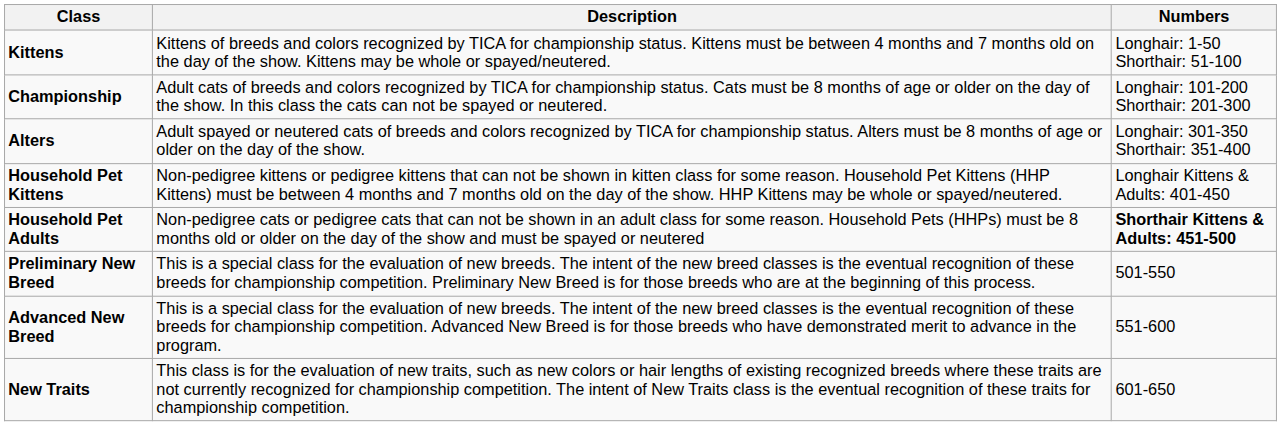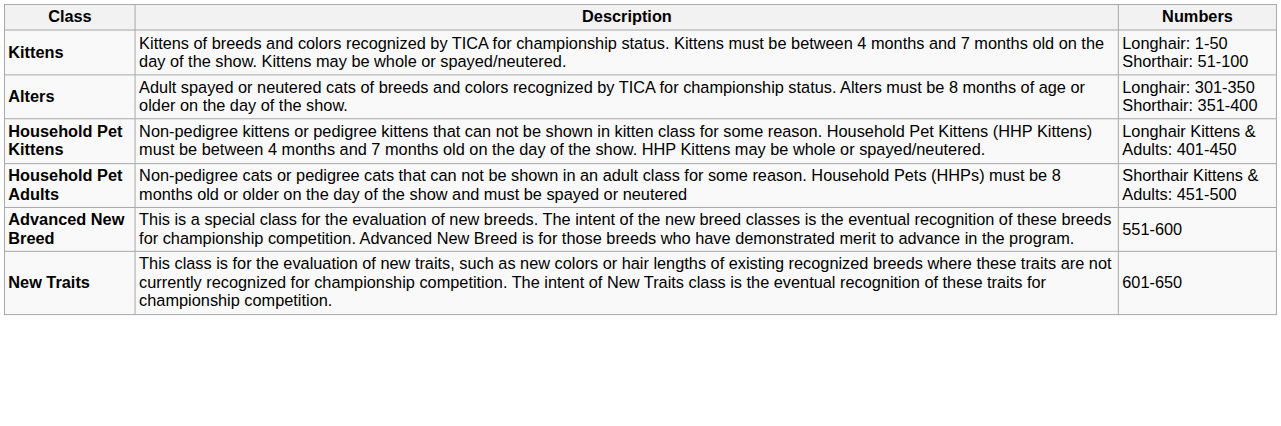- row: Championship | Adult cats of breeds and colors recognized by TICA for championship status. Cats must be 8 months of age or older on the day of the show. In this class the cats can not be spayed or neutered. | Longhair: 101-200 Shorthair: 201-300
Household Pet Adults | Numbers: bold -> normal
- row: Preliminary New Breed | This is a special class for the evaluation of new breeds. The intent of the new breed classes is the eventual recognition of these breeds for championship competition. Preliminary New Breed is for those breeds who are at the beginning of this process. | 501-550
